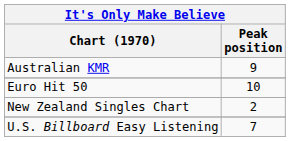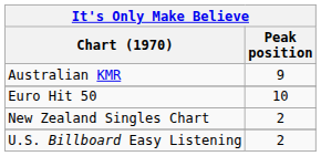U.S. Billboard Easy Listening | Peak position: 7 -> 2
